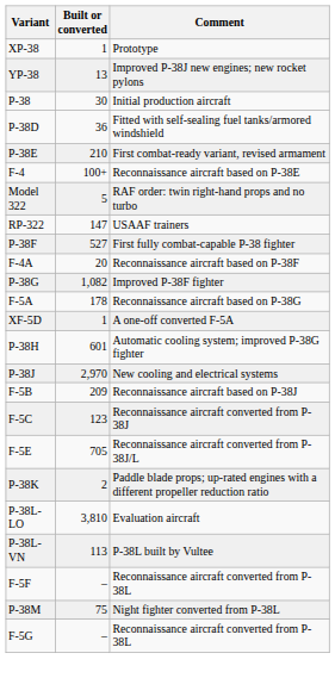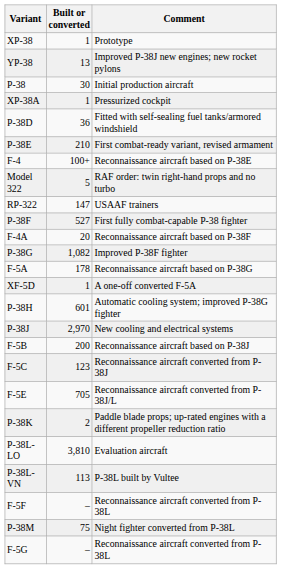+ row: XP-38A | 1 | Pressurized cockpit
F-5B | Built or converted: 209 -> 200
